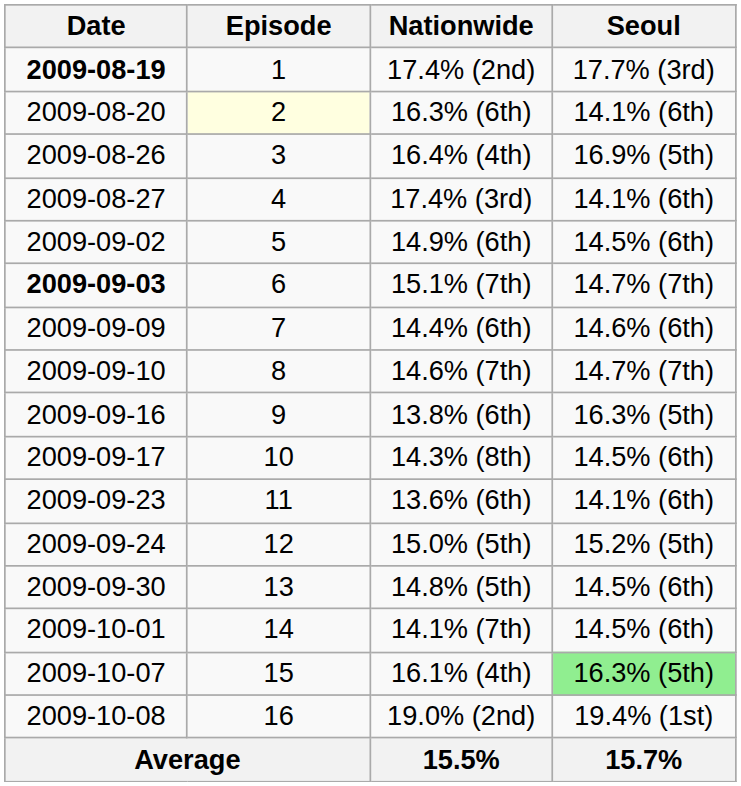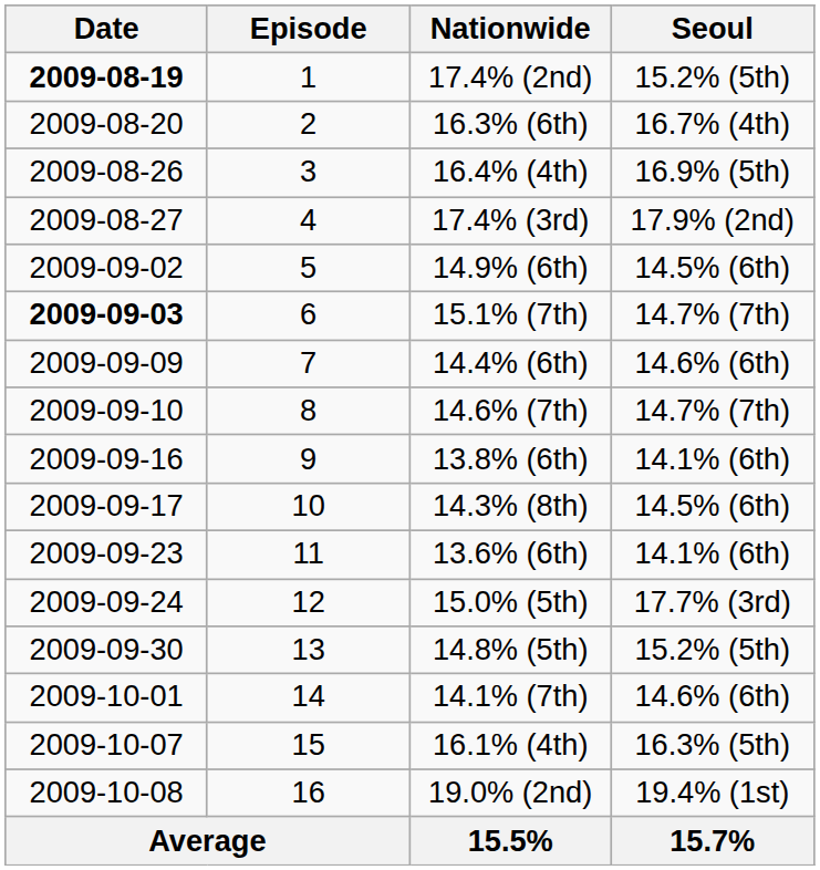17.4% (2nd) | Seoul: 17.7% (3rd) -> 15.2% (5th)
16.3% (6th) | Episode: lightyellow background -> no background
16.3% (6th) | Seoul: 14.1% (6th) -> 16.7% (4th)
17.4% (3rd) | Seoul: 14.1% (6th) -> 17.9% (2nd)
13.8% (6th) | Seoul: 16.3% (5th) -> 14.1% (6th)
15.0% (5th) | Seoul: 15.2% (5th) -> 17.7% (3rd)
14.8% (5th) | Seoul: 14.5% (6th) -> 15.2% (5th)
14.1% (7th) | Seoul: 14.5% (6th) -> 14.6% (6th)
16.1% (4th) | Seoul: lightgreen background -> no background
